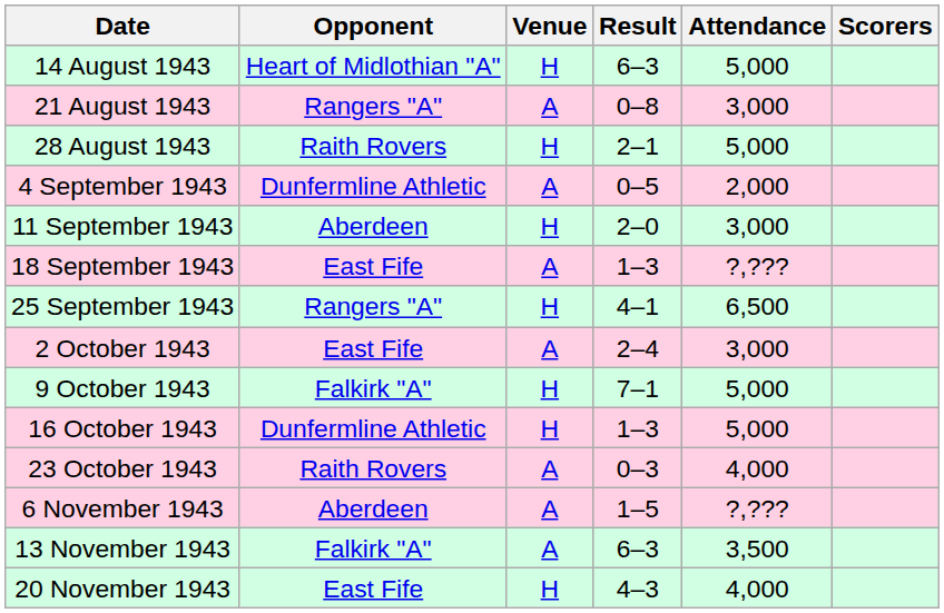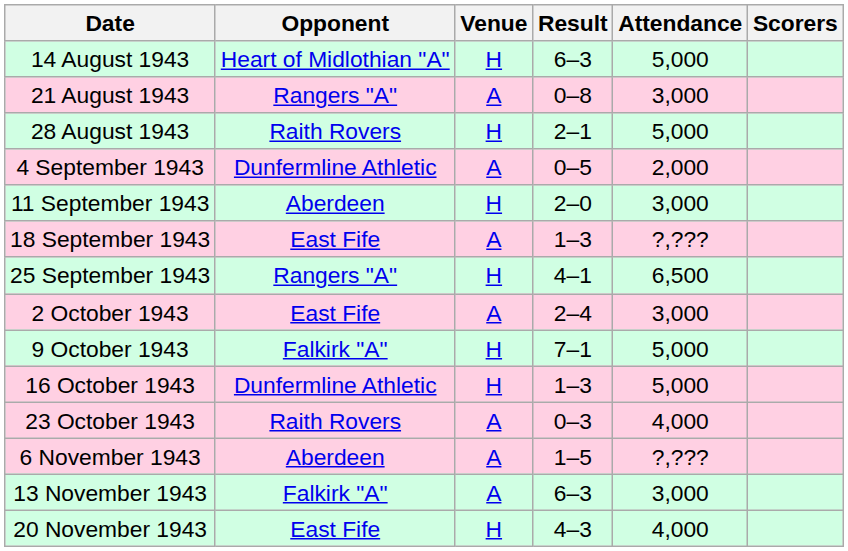13 November 1943 | Attendance: 3,500 -> 3,000
